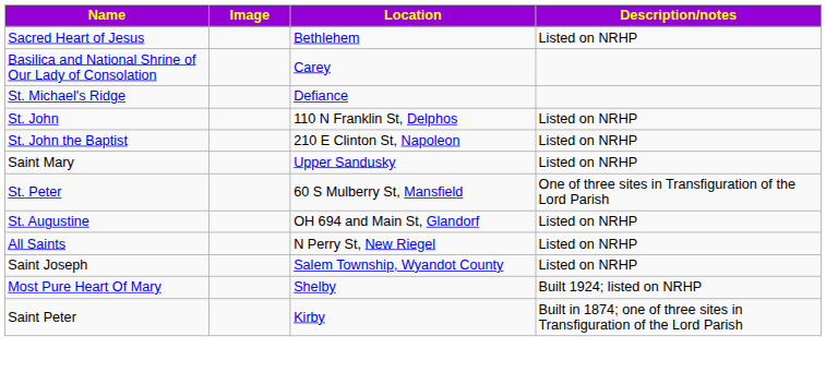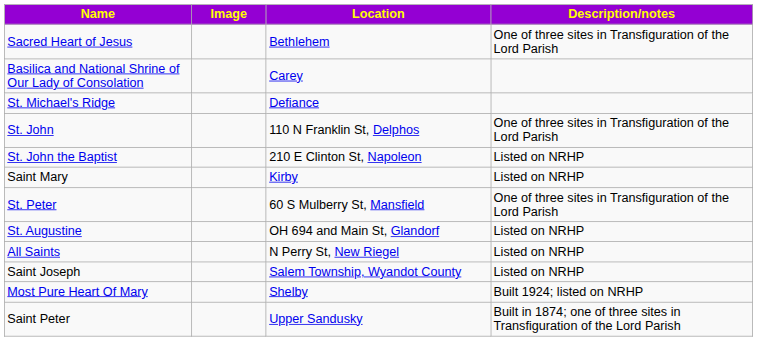Sacred Heart of Jesus | Description/notes: Listed on NRHP -> One of three sites in Transfiguration of the Lord Parish
St. John | Description/notes: Listed on NRHP -> One of three sites in Transfiguration of the Lord Parish
Saint Mary | Location: Upper Sandusky -> Kirby
Saint Peter | Location: Kirby -> Upper Sandusky
